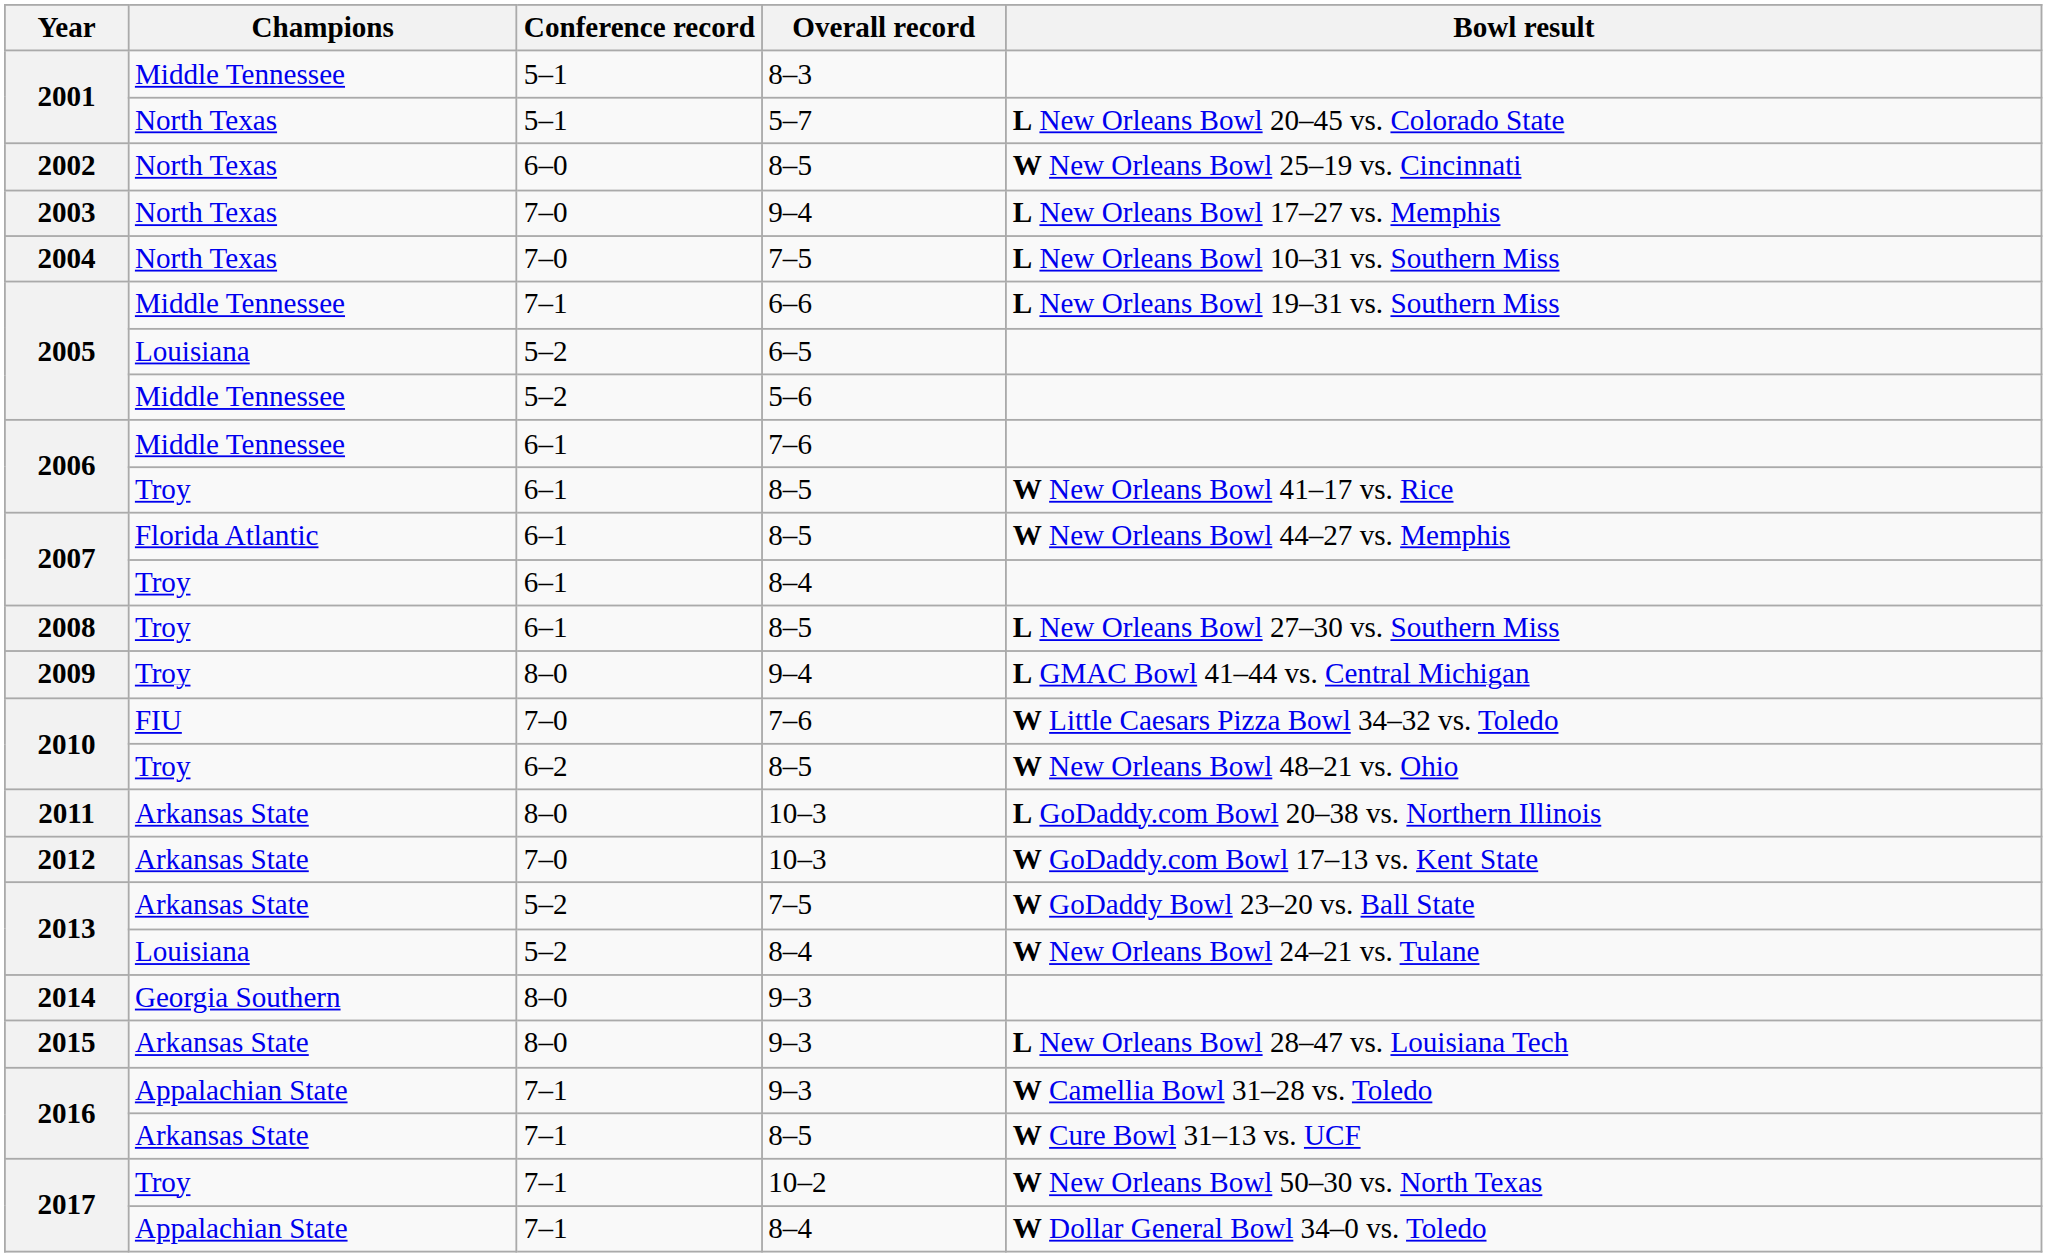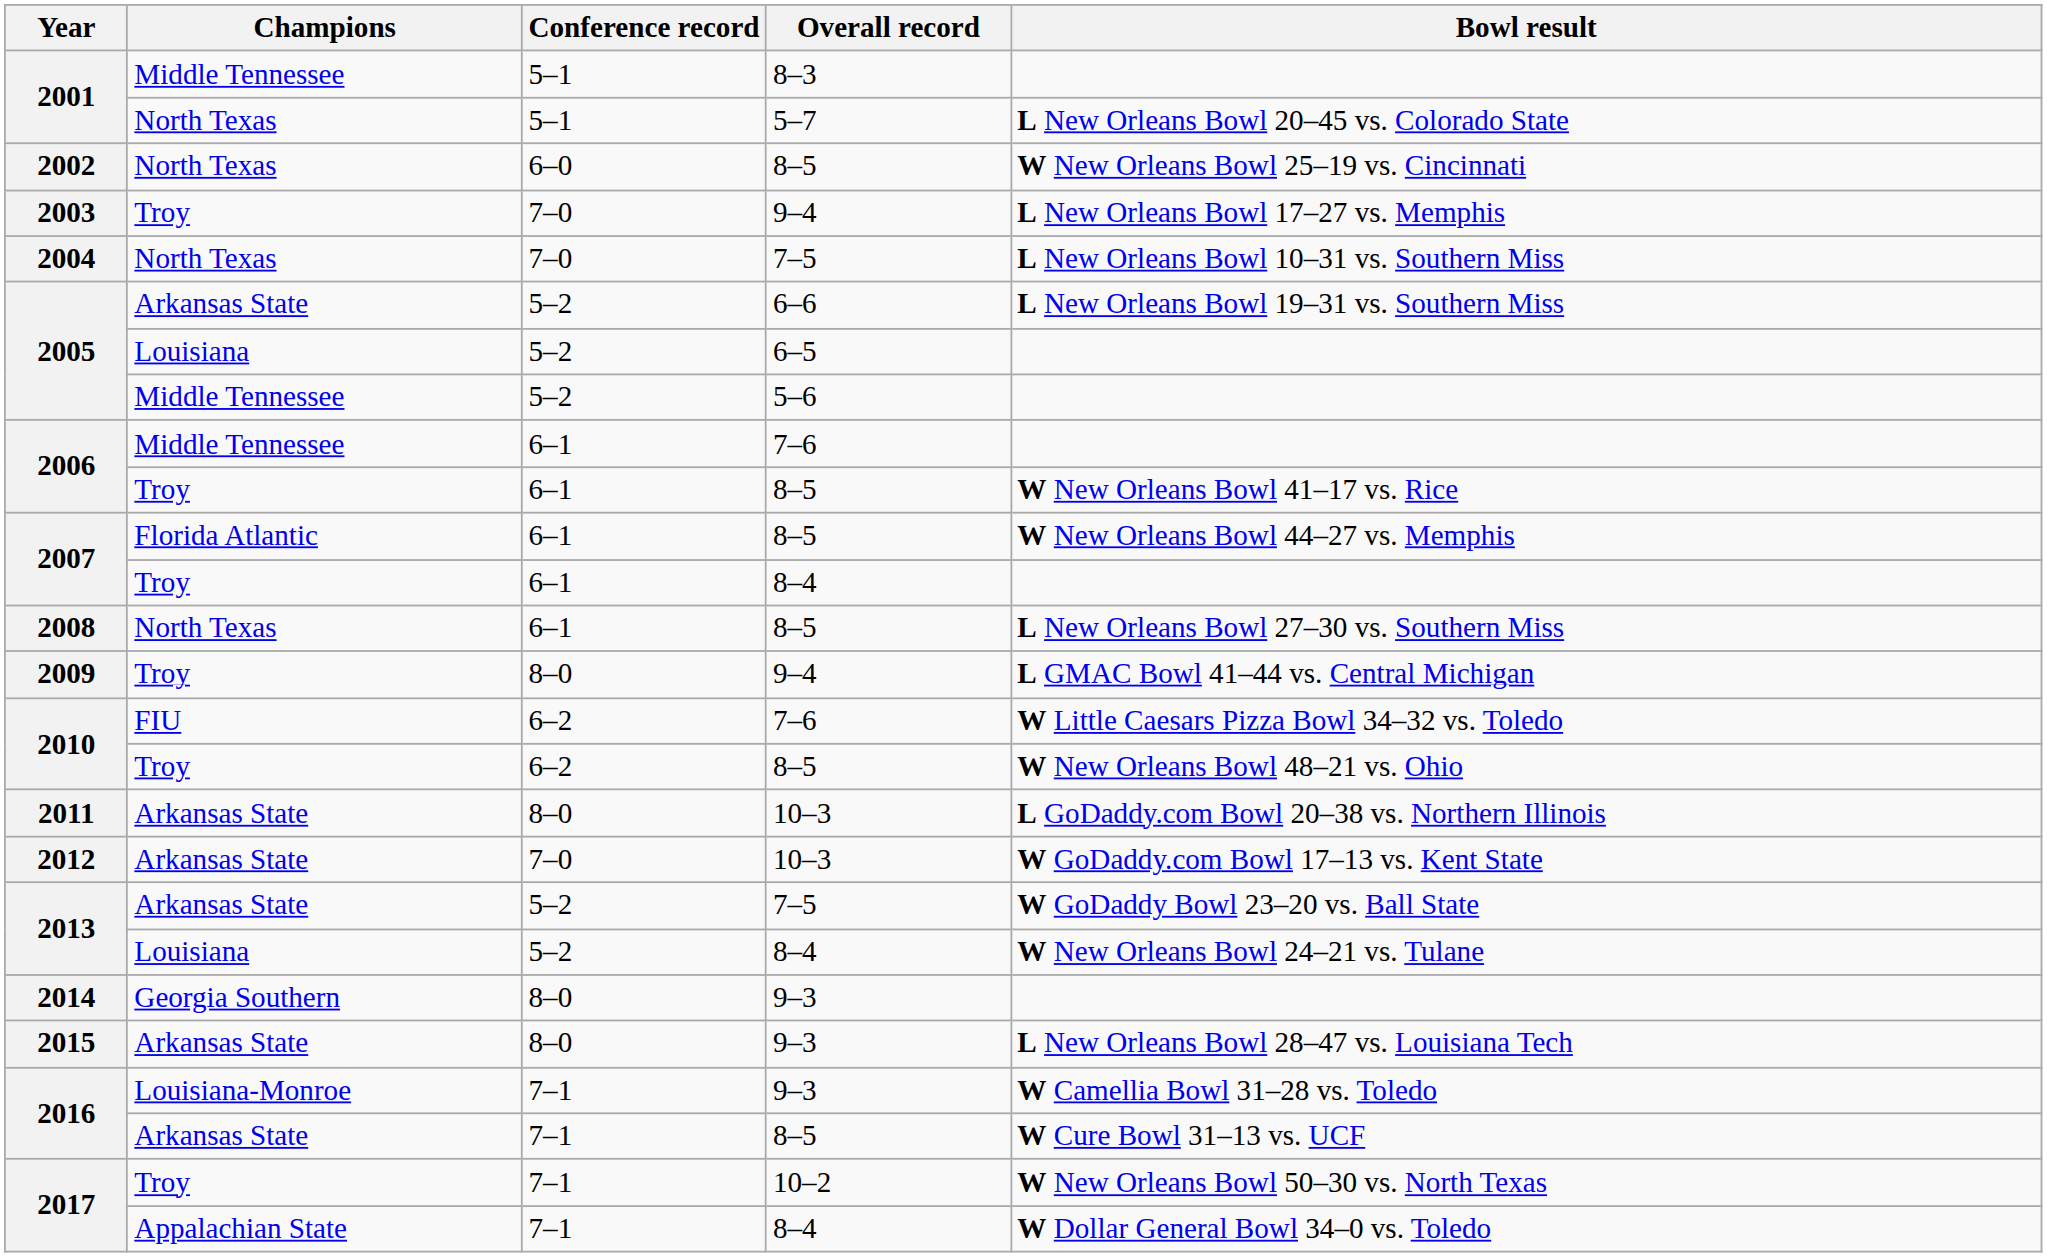2003 | Champions: North Texas -> Troy
2005 / 6–6 | Champions: Middle Tennessee -> Arkansas State
2005 / 6–6 | Conference record: 7–1 -> 5–2
2008 | Champions: Troy -> North Texas
2010 / 7–6 | Conference record: 7–0 -> 6–2
2016 / 9–3 | Champions: Appalachian State -> Louisiana-Monroe
